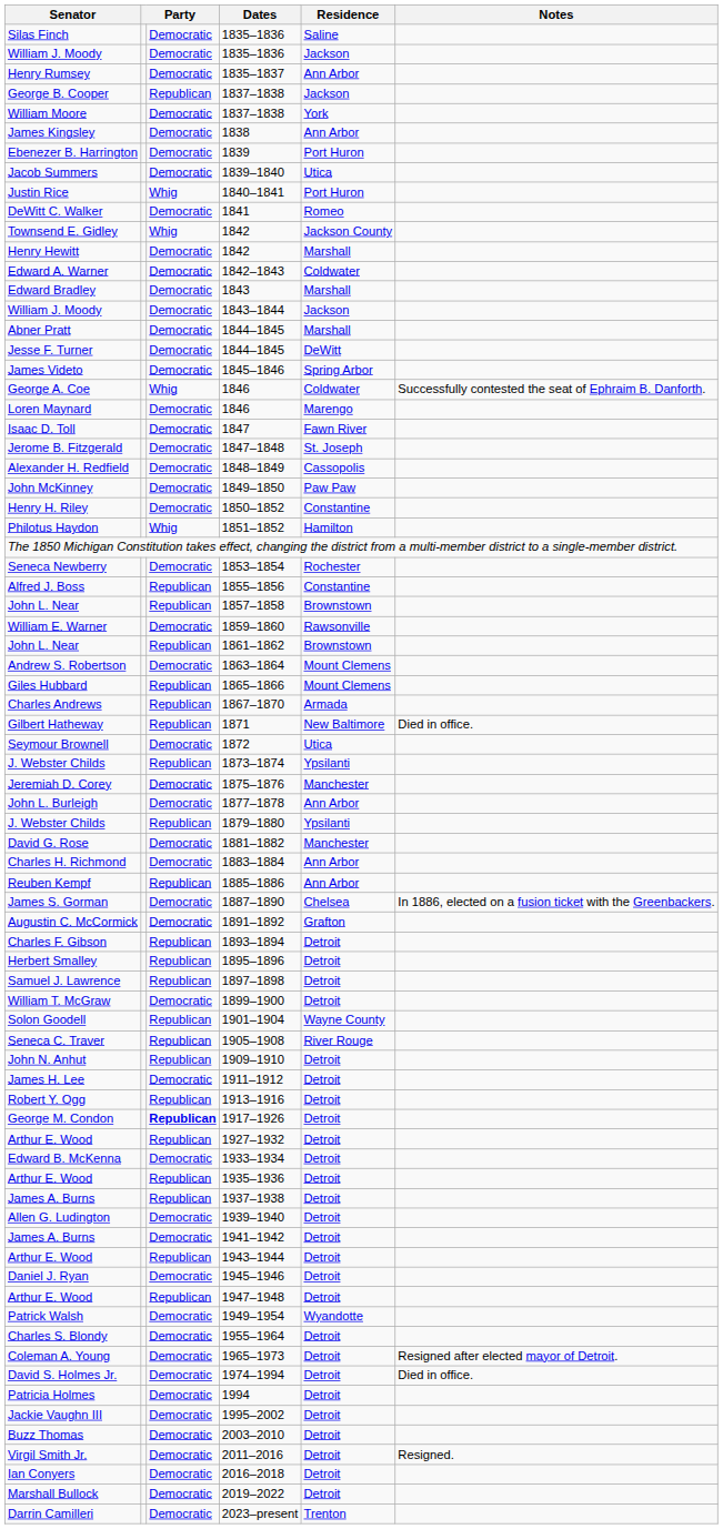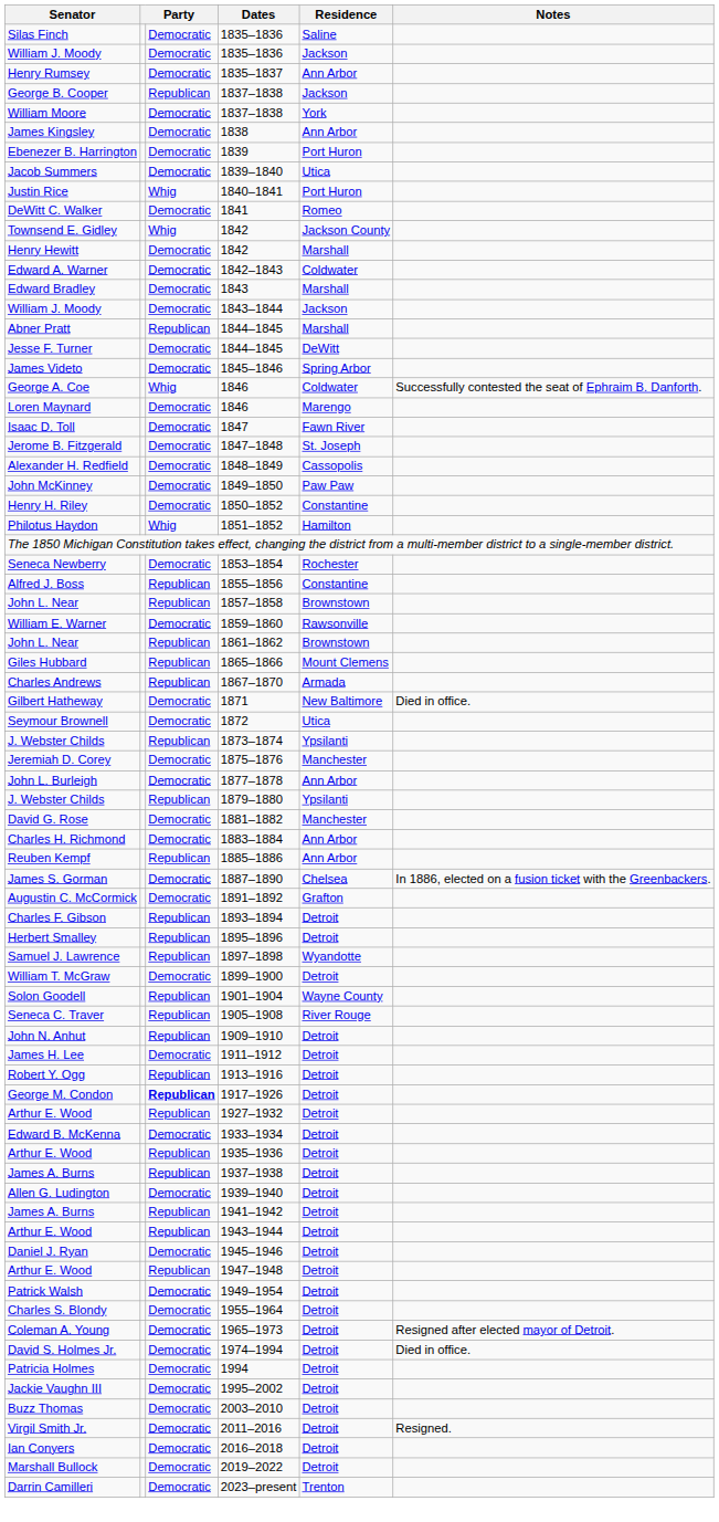Abner Pratt | column 3: Democratic -> Republican
- row: Andrew S. Robertson | Democratic | 1863–1864 | Mount Clemens
Gilbert Hatheway | column 3: Republican -> Democratic
Samuel J. Lawrence | Residence: Detroit -> Wyandotte
James A. Burns / 1941–1942 | column 3: Democratic -> Republican
Patrick Walsh | Residence: Wyandotte -> Detroit
